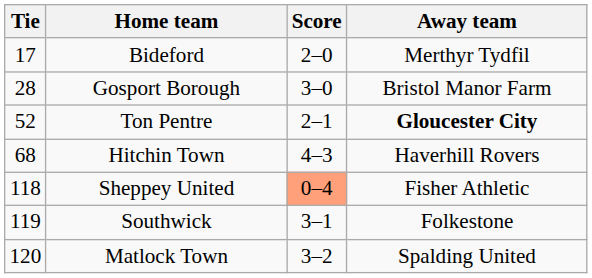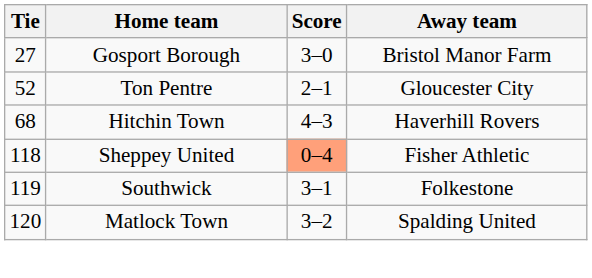- row: 17 | Bideford | 2–0 | Merthyr Tydfil
Gosport Borough | Tie: 28 -> 27
Ton Pentre | Away team: bold -> normal
